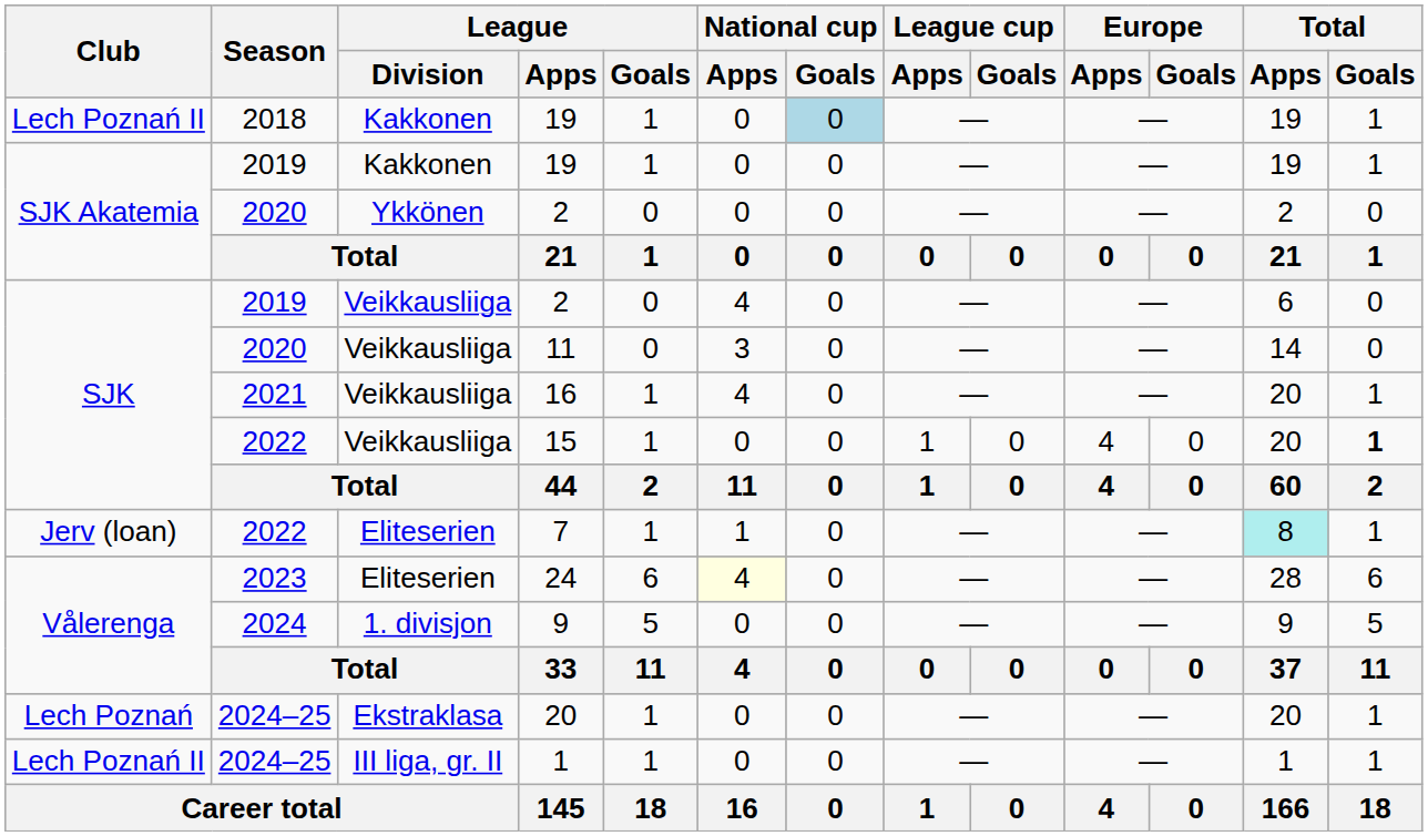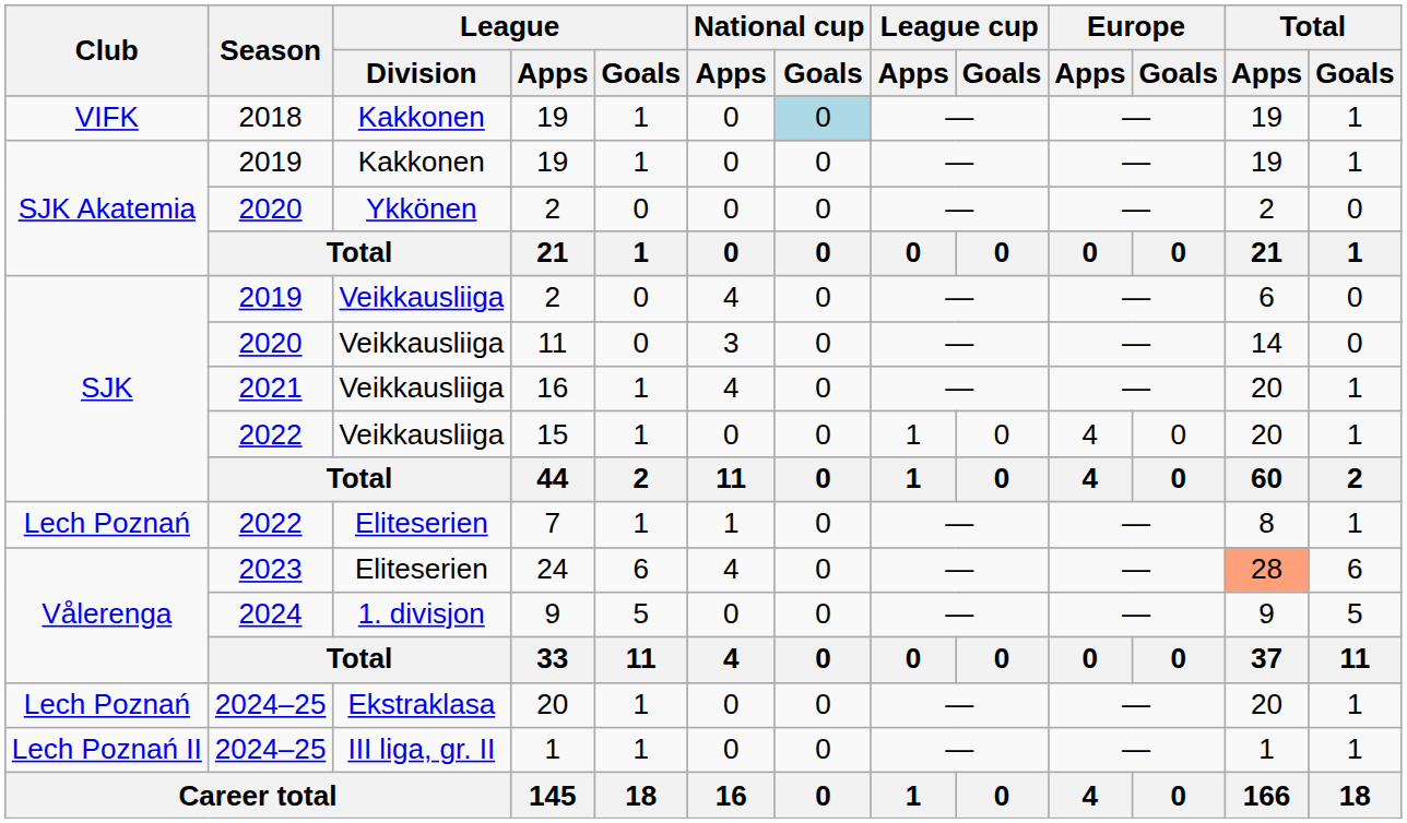2018 / 19 | Club: Lech Poznań II -> VIFK
15 | Total / Goals: bold -> normal
7 | Club: Jerv (loan) -> Lech Poznań
7 | Total / Apps: paleturquoise background -> no background
24 | National cup / Apps: lightyellow background -> no background
24 | Total / Apps: no background -> lightsalmon background
